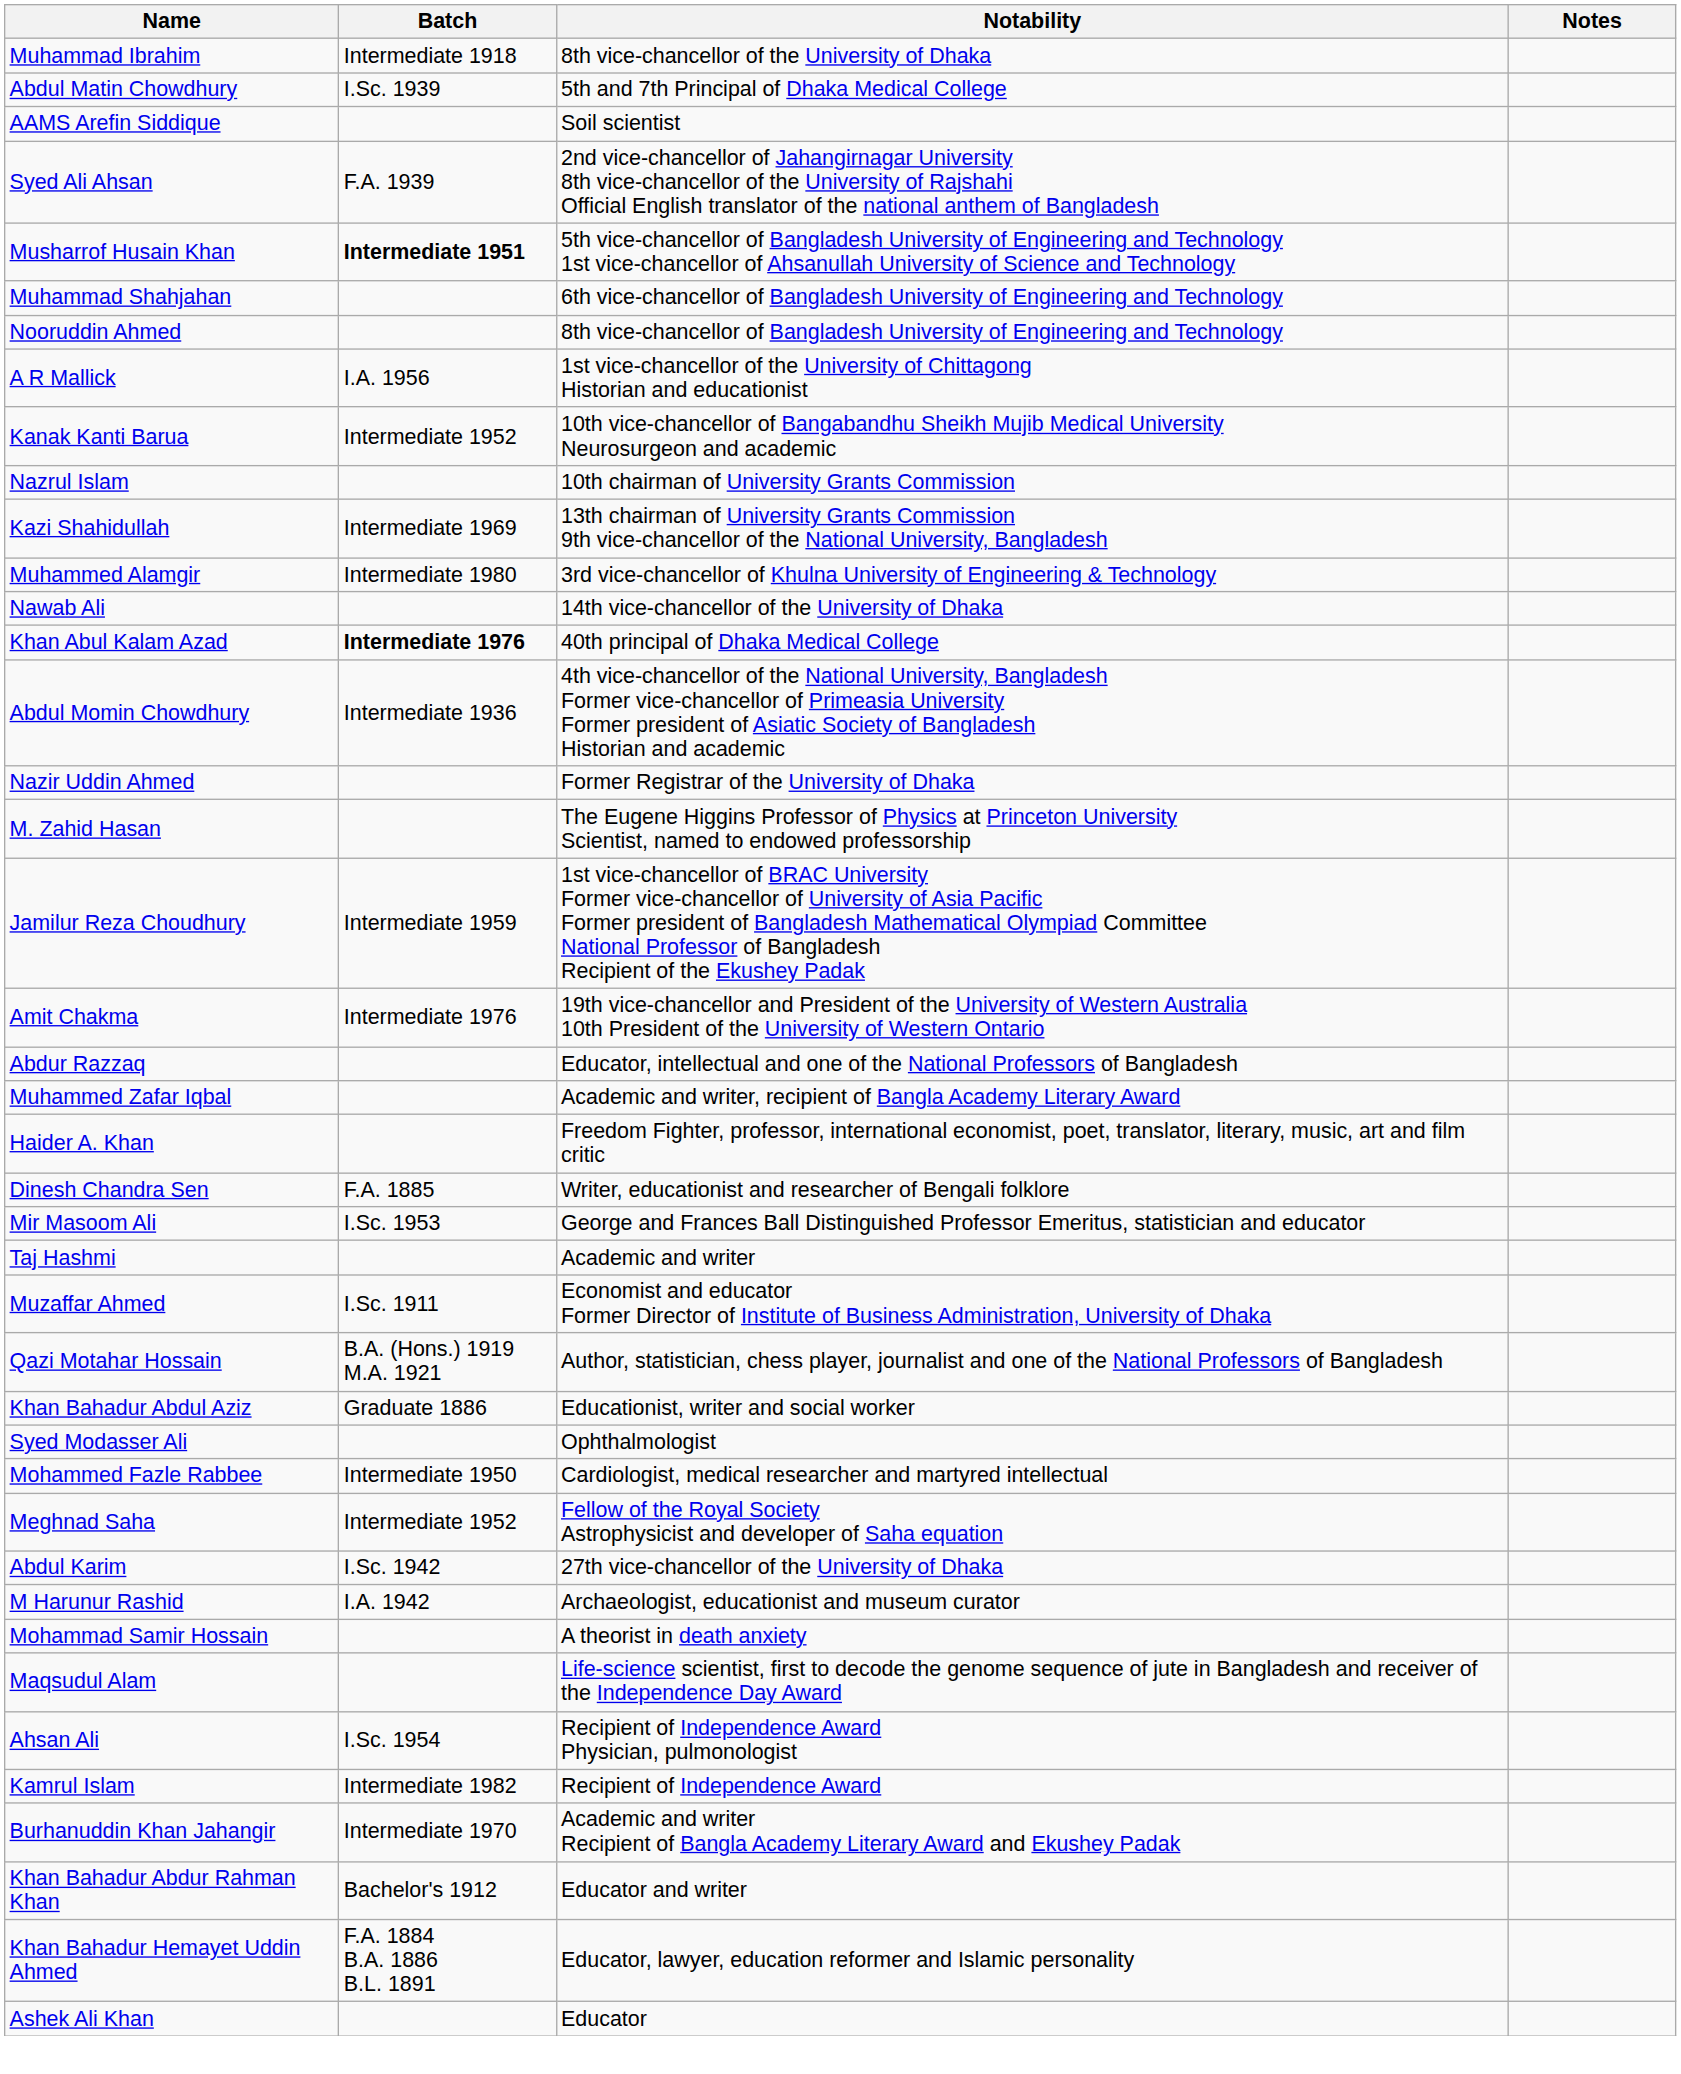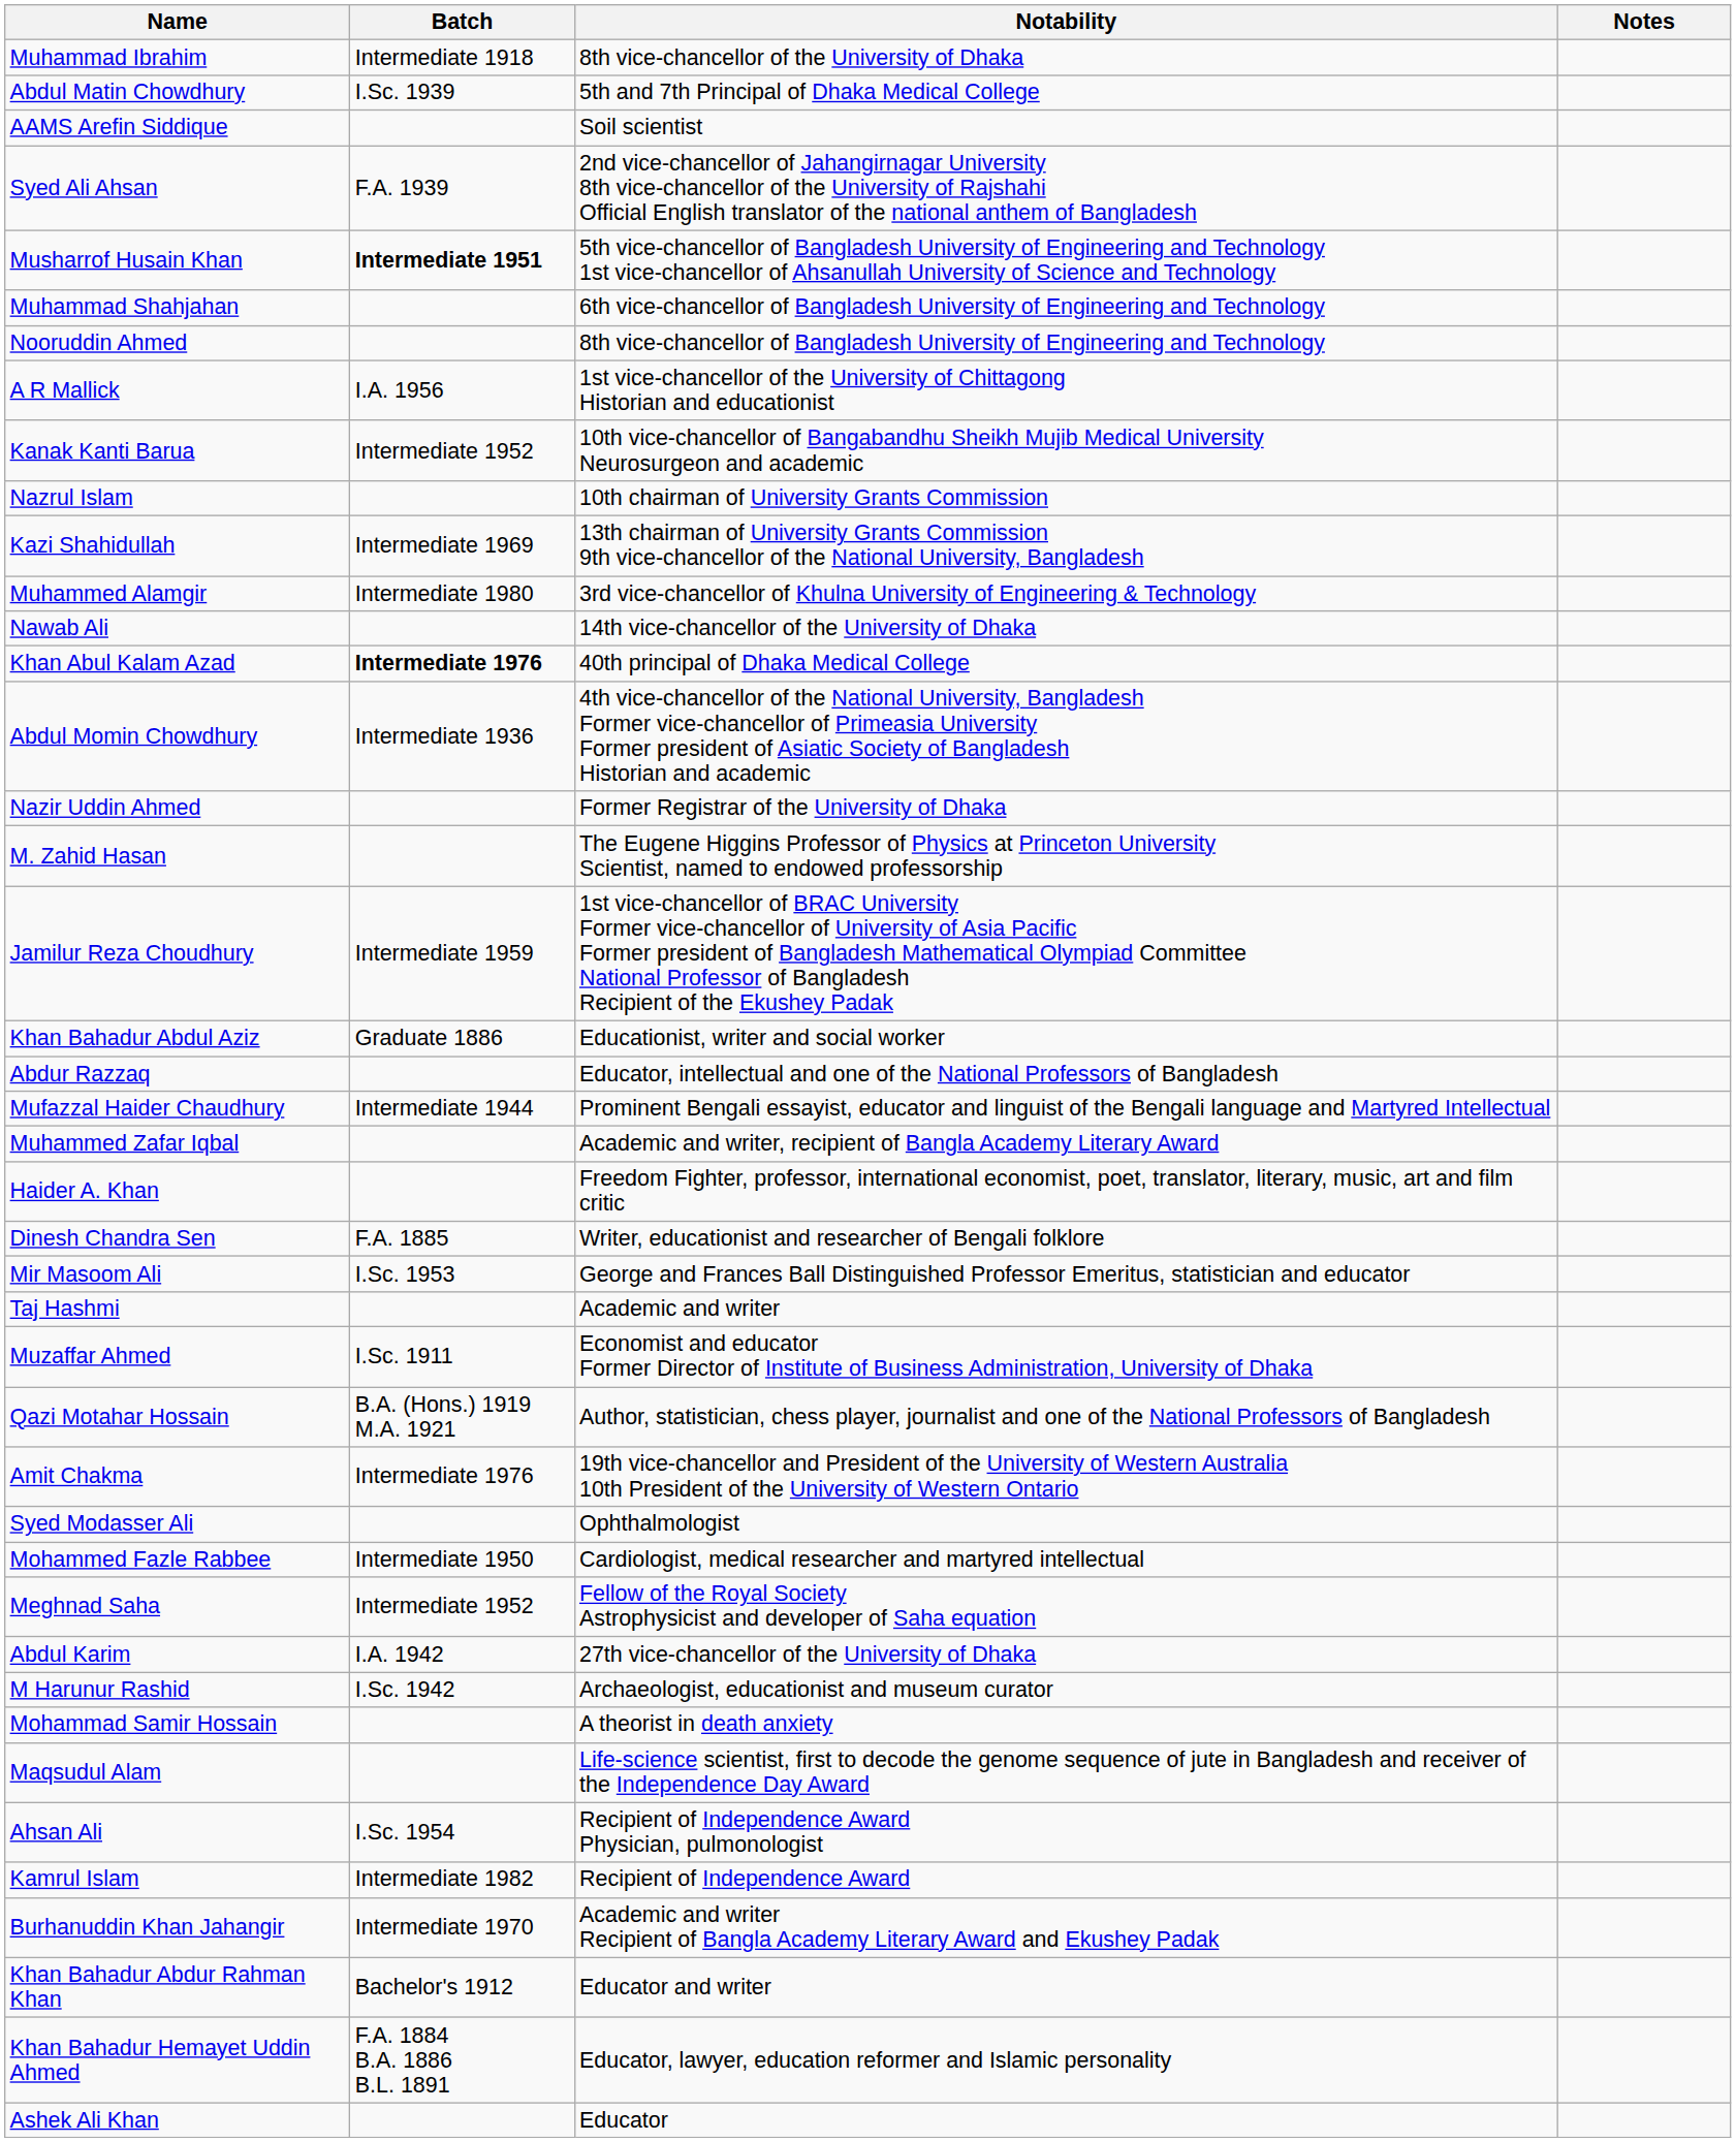rows swapped: Amit Chakma <-> Khan Bahadur Abdul Aziz
+ row: Mufazzal Haider Chaudhury | Intermediate 1944 | Prominent Bengali essayist, educator and linguist of the Bengali language and Martyred Intellectual
Abdul Karim | Batch: I.Sc. 1942 -> I.A. 1942
M Harunur Rashid | Batch: I.A. 1942 -> I.Sc. 1942
